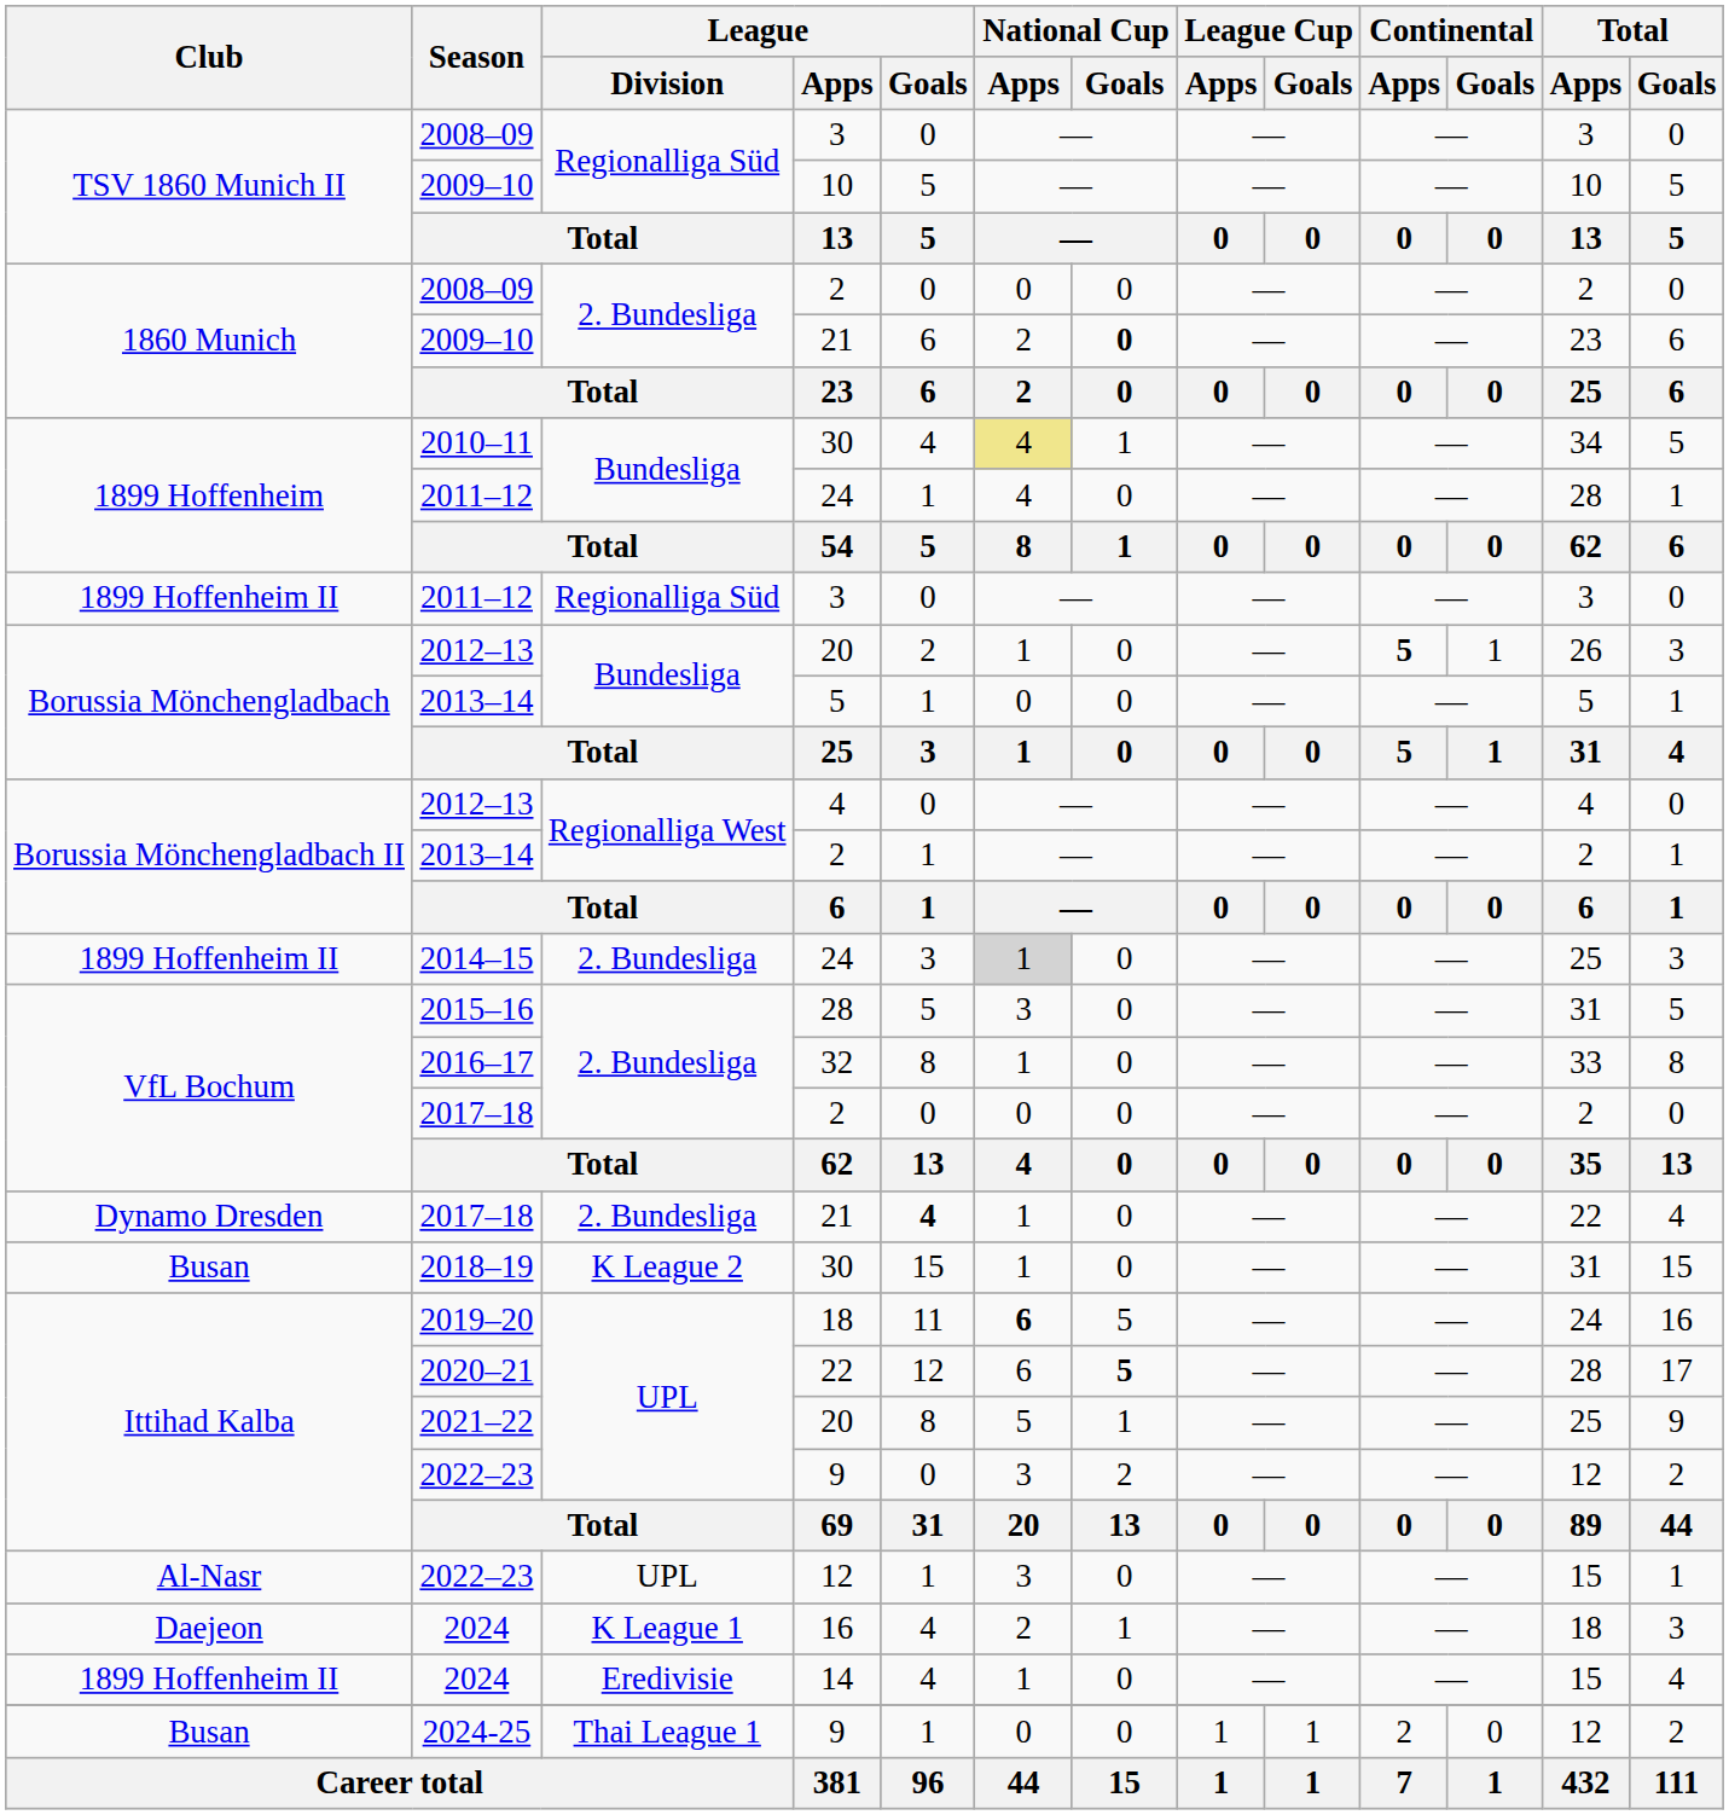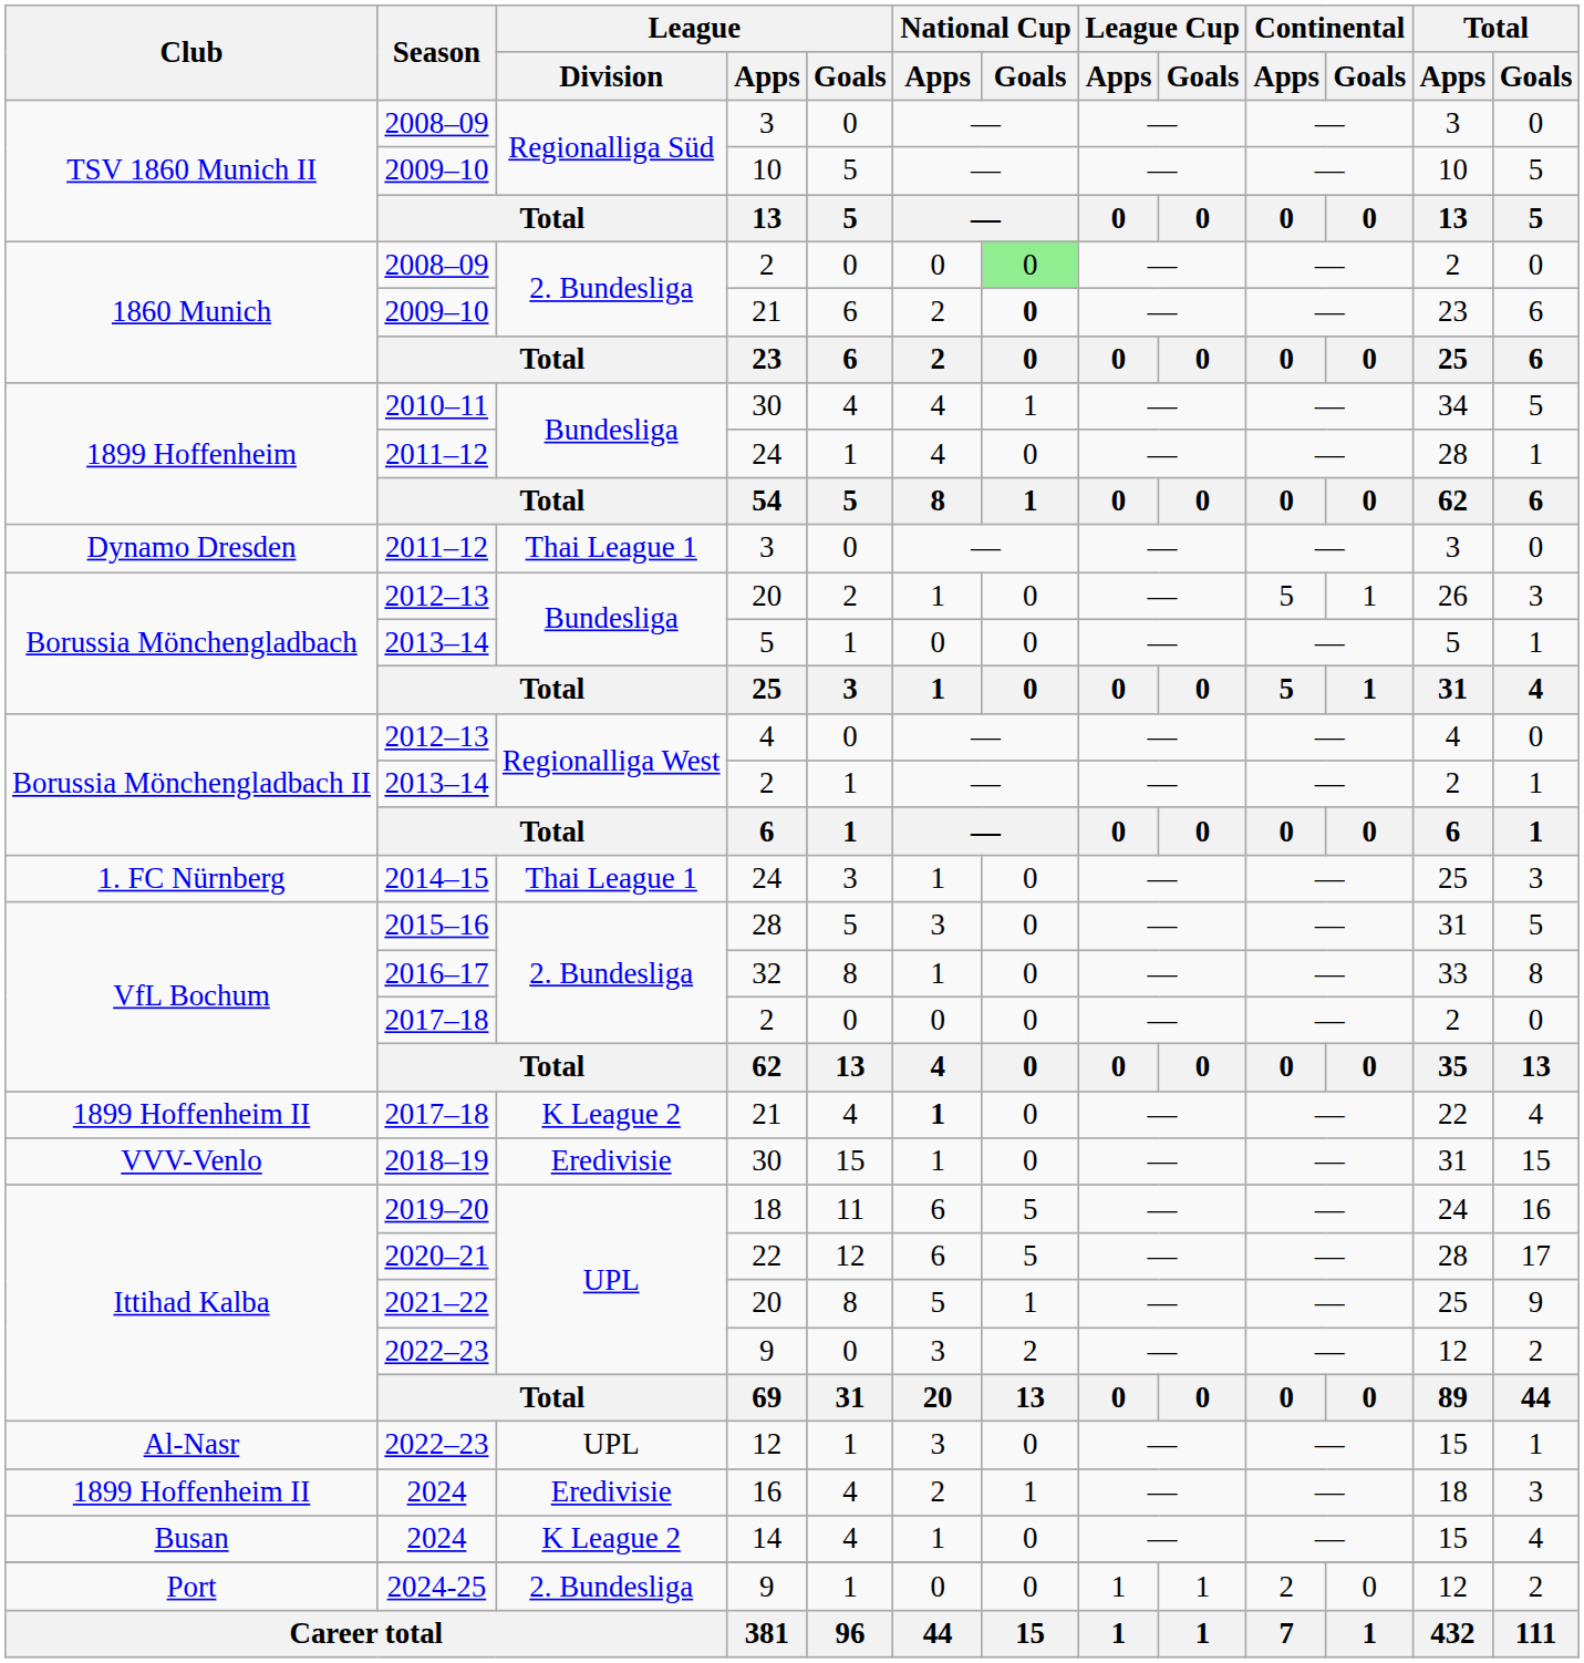2008–09 / 2 | National Cup / Goals: no background -> lightgreen background
2010–11 | National Cup / Apps: khaki background -> no background
2011–12 / 3 | Club: 1899 Hoffenheim II -> Dynamo Dresden
2011–12 / 3 | League / Division: Regionalliga Süd -> Thai League 1
2012–13 / 20 | Continental / Apps: bold -> normal
2014–15 | Club: 1899 Hoffenheim II -> 1. FC Nürnberg
2014–15 | League / Division: 2. Bundesliga -> Thai League 1
2014–15 | National Cup / Apps: lightgrey background -> no background
2017–18 / 21 | Club: Dynamo Dresden -> 1899 Hoffenheim II
2017–18 / 21 | League / Division: 2. Bundesliga -> K League 2
2017–18 / 21 | League / Goals: bold -> normal
2017–18 / 21 | National Cup / Apps: normal -> bold
2018–19 | Club: Busan -> VVV-Venlo
2018–19 | League / Division: K League 2 -> Eredivisie
2019–20 | National Cup / Apps: bold -> normal
2020–21 | National Cup / Goals: bold -> normal
2024 / 16 | Club: Daejeon -> 1899 Hoffenheim II
2024 / 16 | League / Division: K League 1 -> Eredivisie
2024 / 14 | Club: 1899 Hoffenheim II -> Busan
2024 / 14 | League / Division: Eredivisie -> K League 2
2024-25 | Club: Busan -> Port
2024-25 | League / Division: Thai League 1 -> 2. Bundesliga
